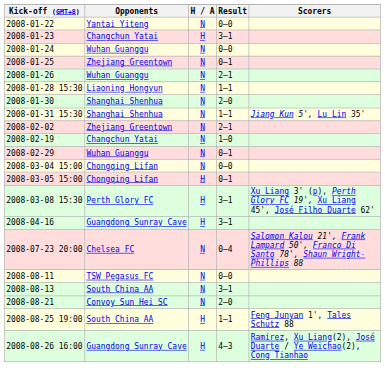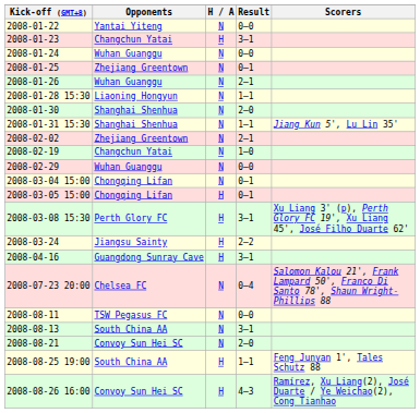2008-02-29 | Result: 0–1 -> 0–0
2008-03-04 15:00 | Result: 0–0 -> 0–1
+ row: 2008-03-24 | Jiangsu Sainty | H | 2–2
2008-08-26 16:00 | Opponents: Guangdong Sunray Cave -> Convoy Sun Hei SC
